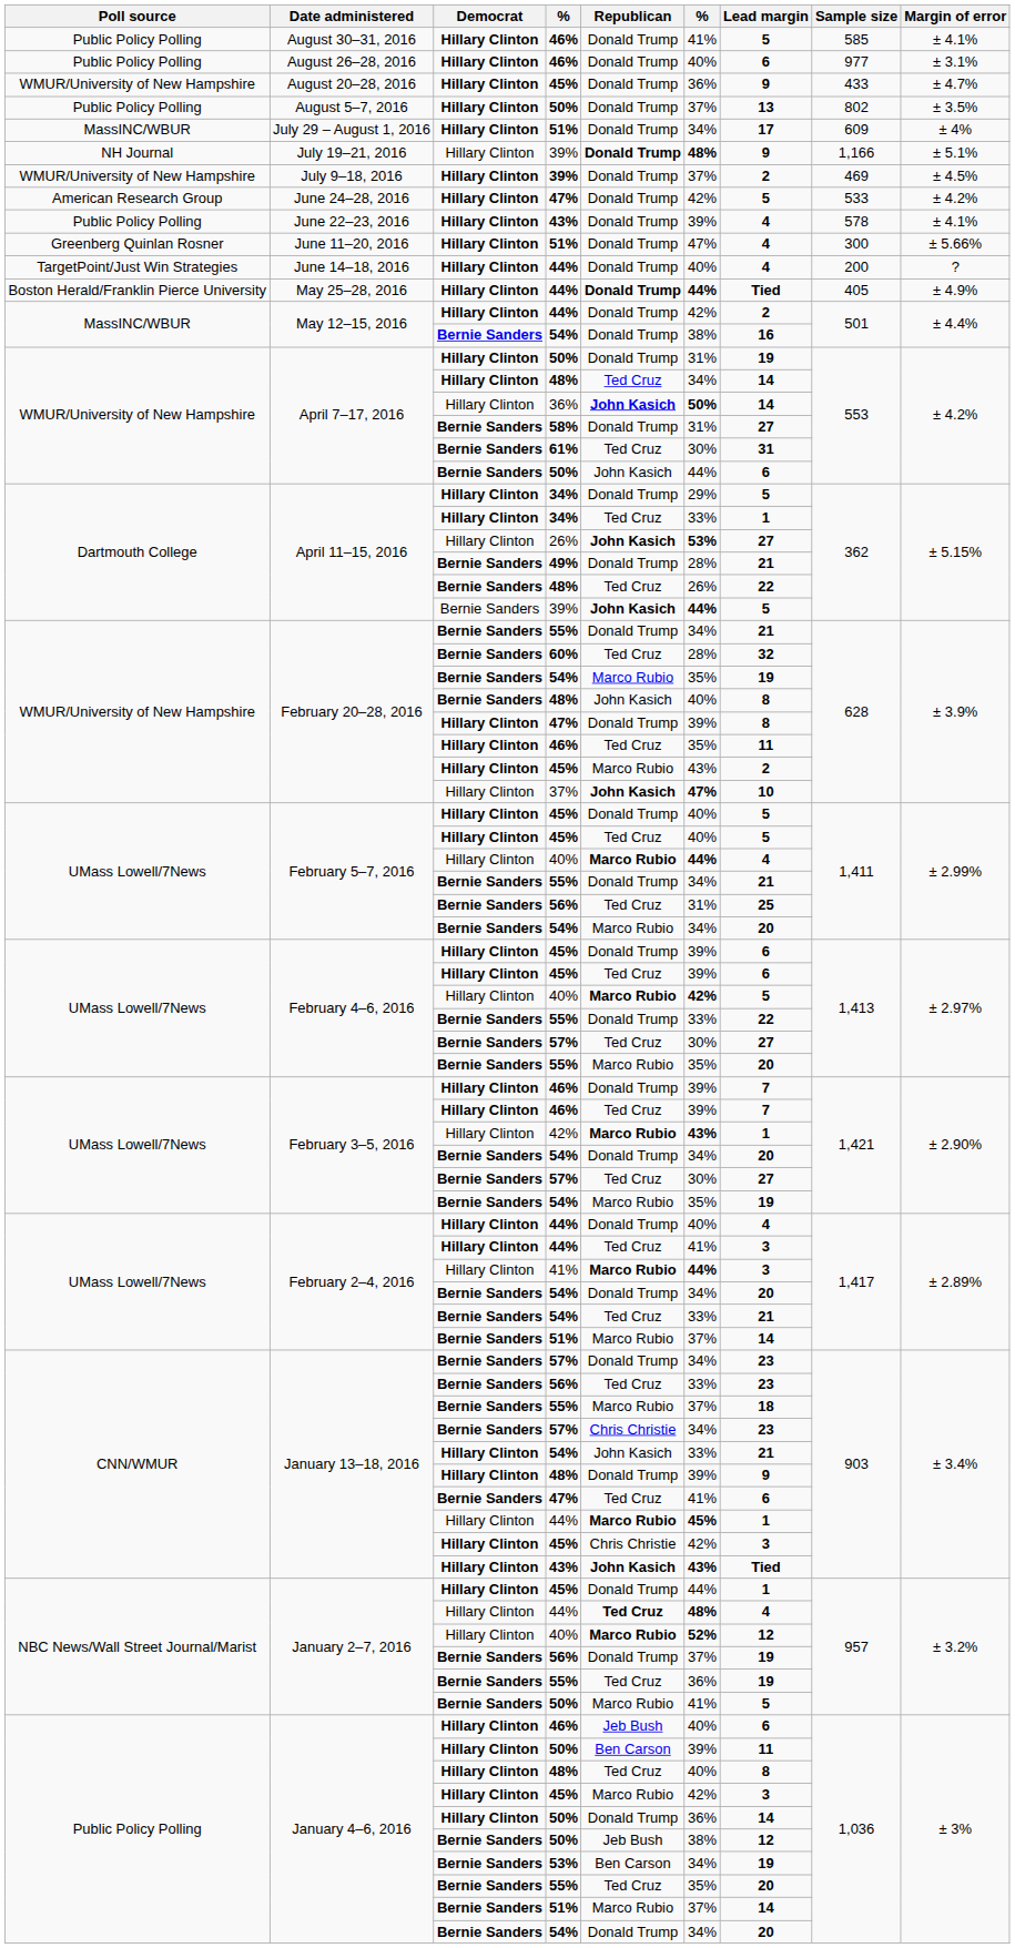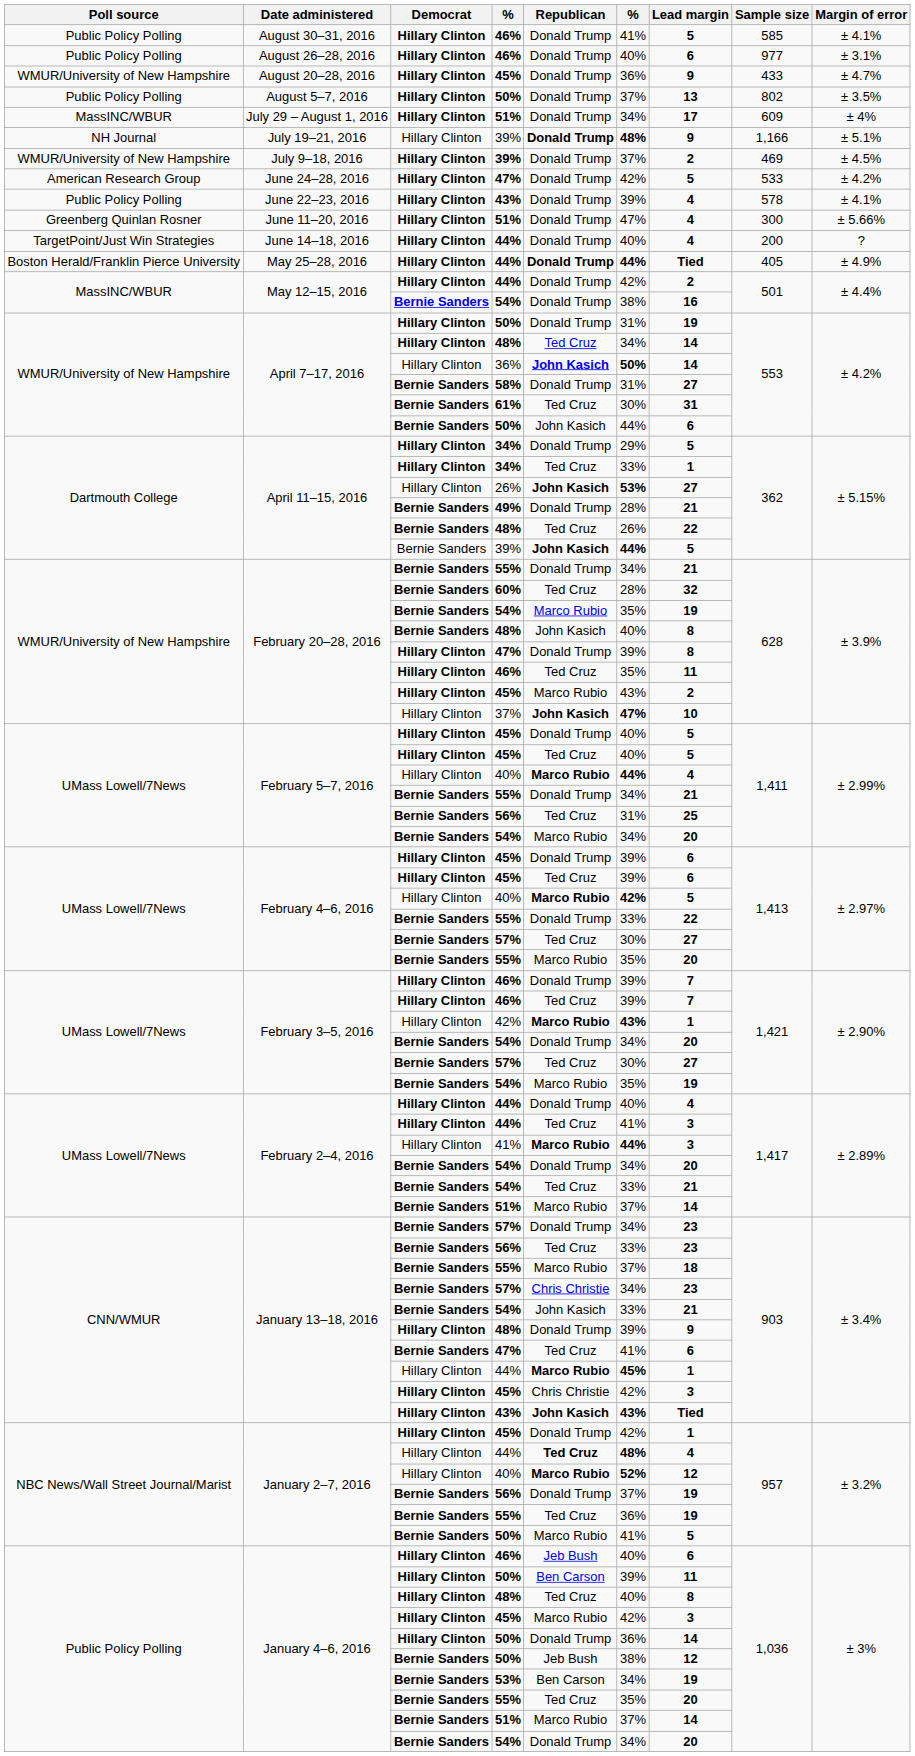January 13–18, 2016 / 54% | Democrat: Hillary Clinton -> Bernie Sanders
January 2–7, 2016 / 45% | column 6: 44% -> 42%
